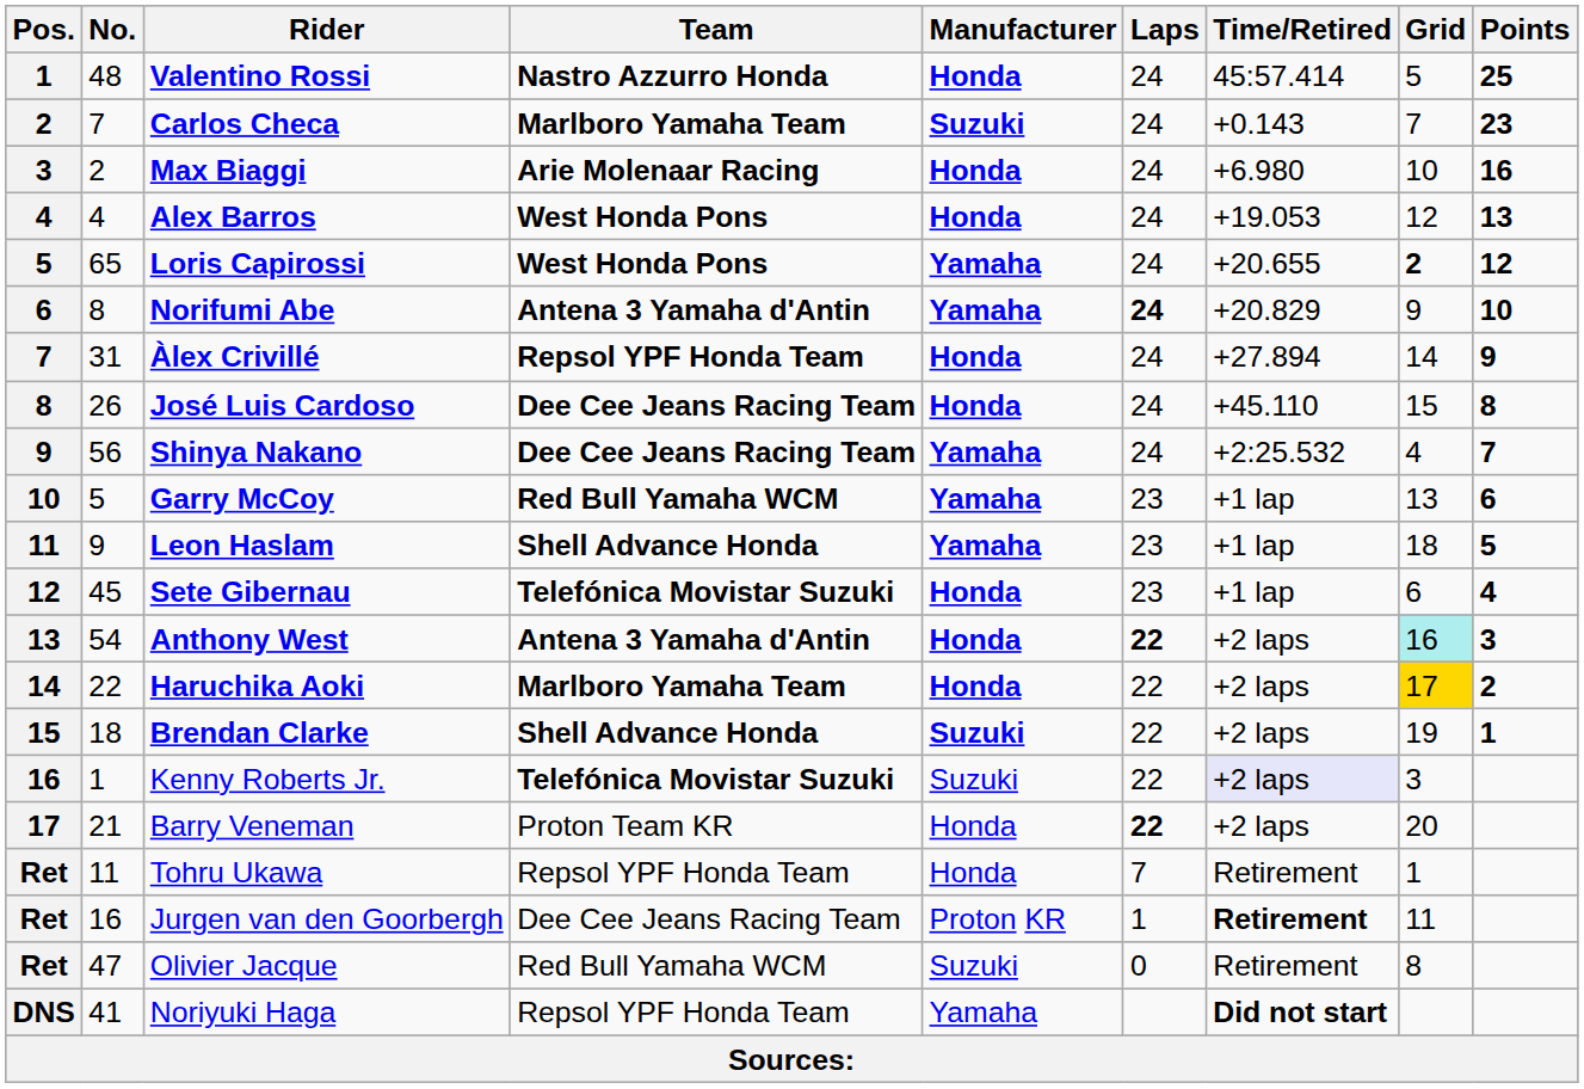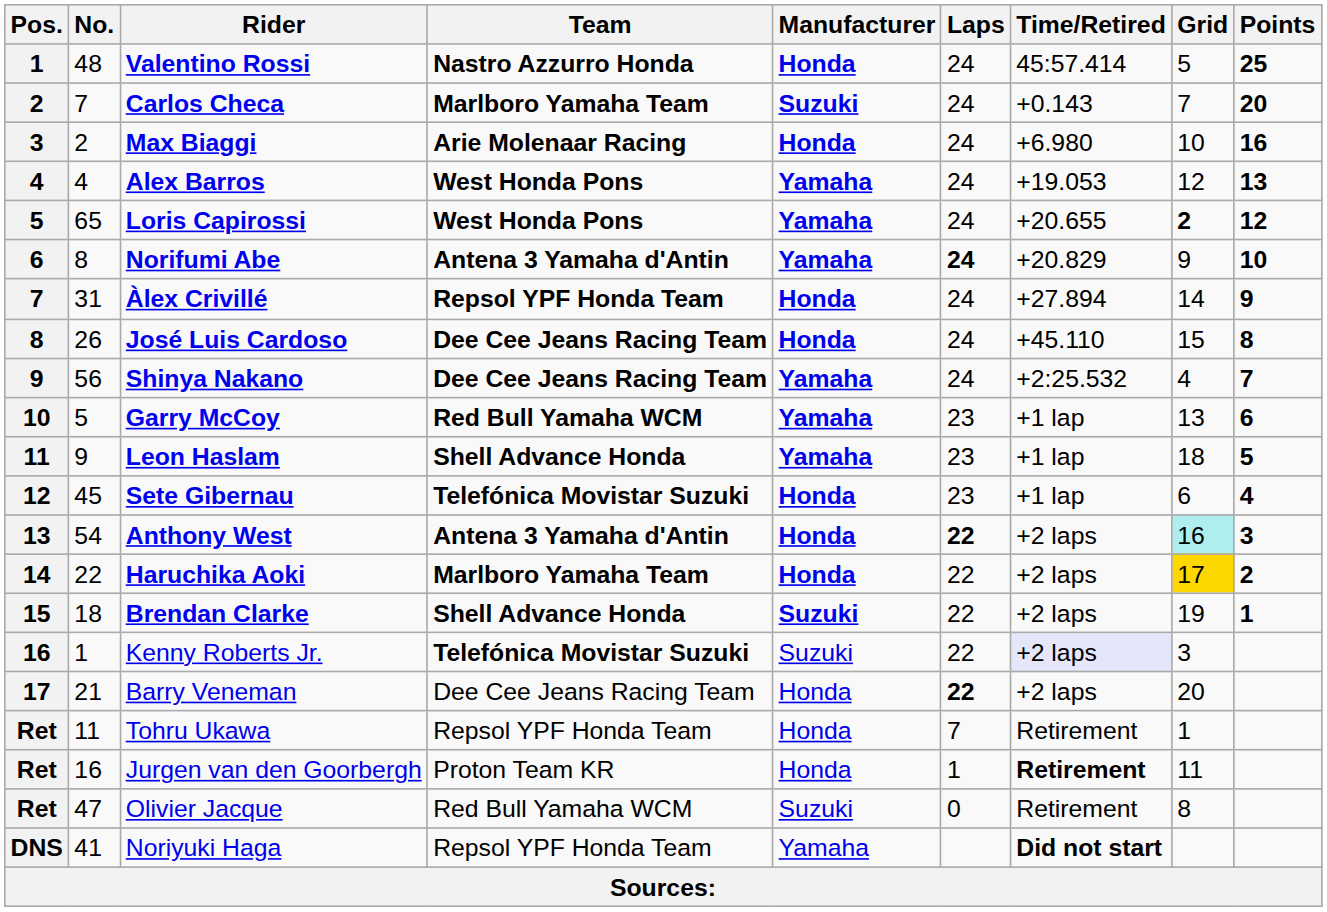Carlos Checa | Points: 23 -> 20
Alex Barros | Manufacturer: Honda -> Yamaha
Barry Veneman | Team: Proton Team KR -> Dee Cee Jeans Racing Team
Jurgen van den Goorbergh | Team: Dee Cee Jeans Racing Team -> Proton Team KR
Jurgen van den Goorbergh | Manufacturer: Proton KR -> Honda
